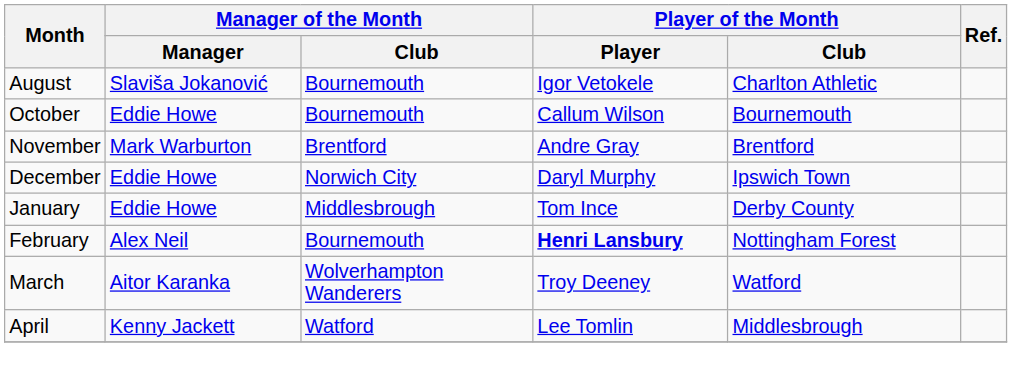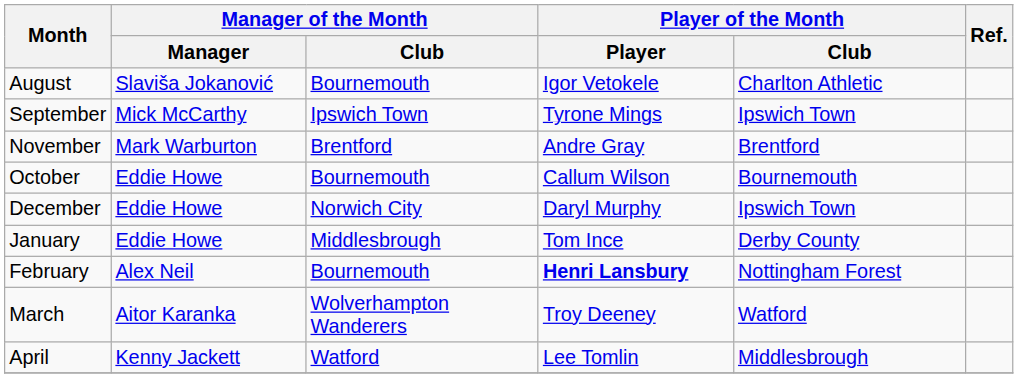+ row: September | Mick McCarthy | Ipswich Town | Tyrone Mings | Ipswich Town
rows swapped: October <-> November
